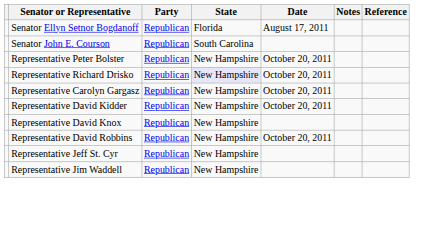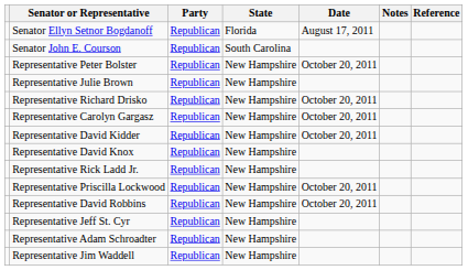+ row: Representative Julie Brown | Republican | New Hampshire
Representative Richard Drisko | State: lavender background -> no background
+ row: Representative Rick Ladd Jr. | Republican | New Hampshire
+ row: Representative Priscilla Lockwood | Republican | New Hampshire | October 20, 2011
+ row: Representative Adam Schroadter | Republican | New Hampshire
